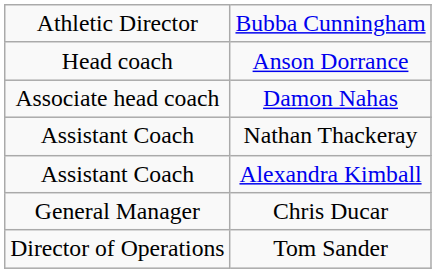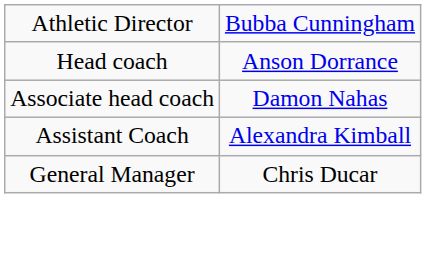- row: Assistant Coach | Nathan Thackeray
- row: Director of Operations | Tom Sander
